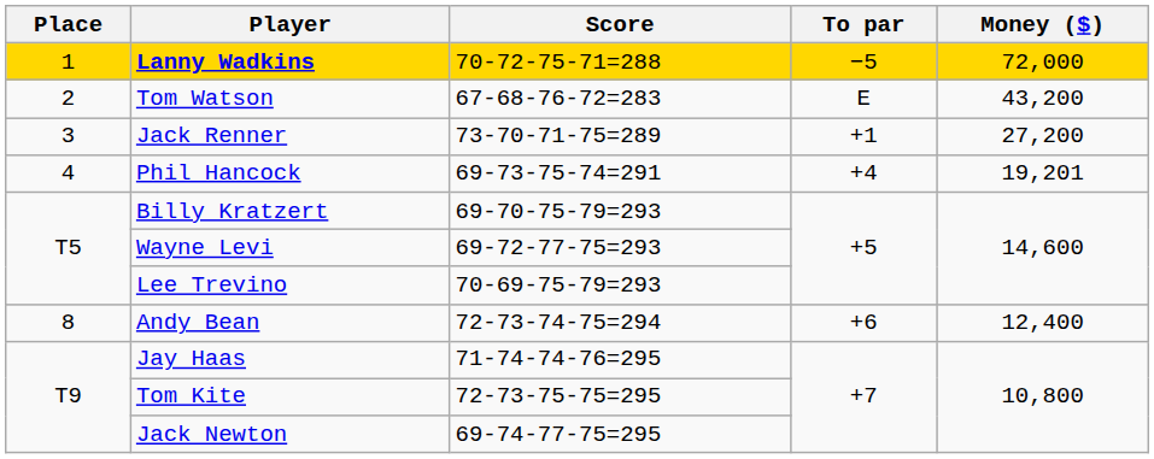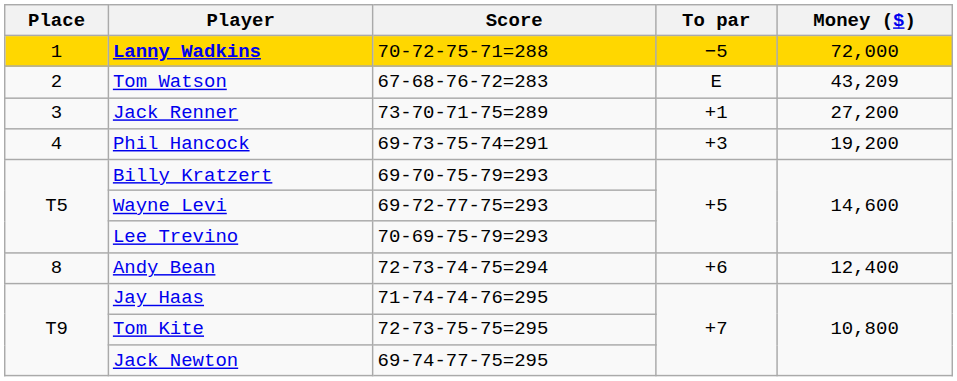Tom Watson | Money ($): 43,200 -> 43,209
Phil Hancock | To par: +4 -> +3
Phil Hancock | Money ($): 19,201 -> 19,200
